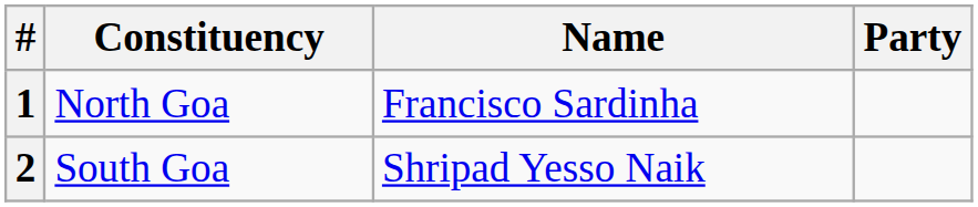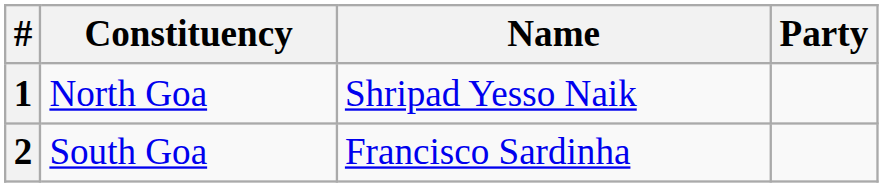1 | Name: Francisco Sardinha -> Shripad Yesso Naik
2 | Name: Shripad Yesso Naik -> Francisco Sardinha
